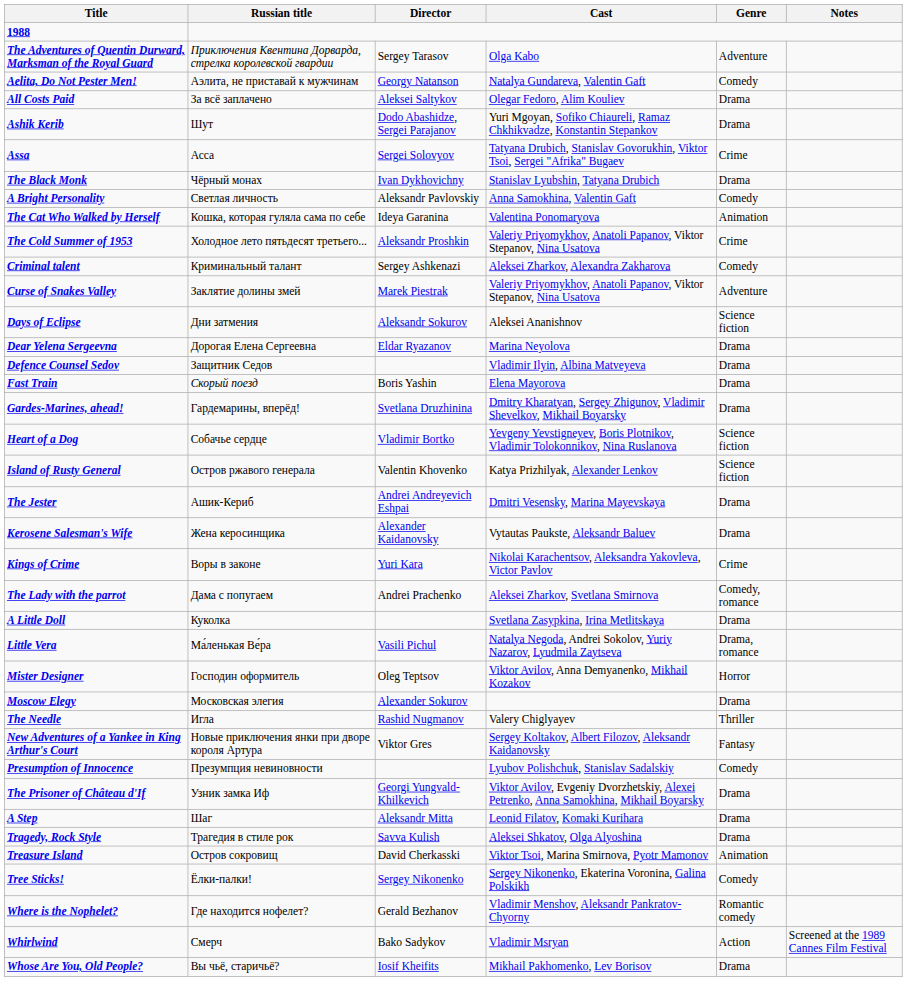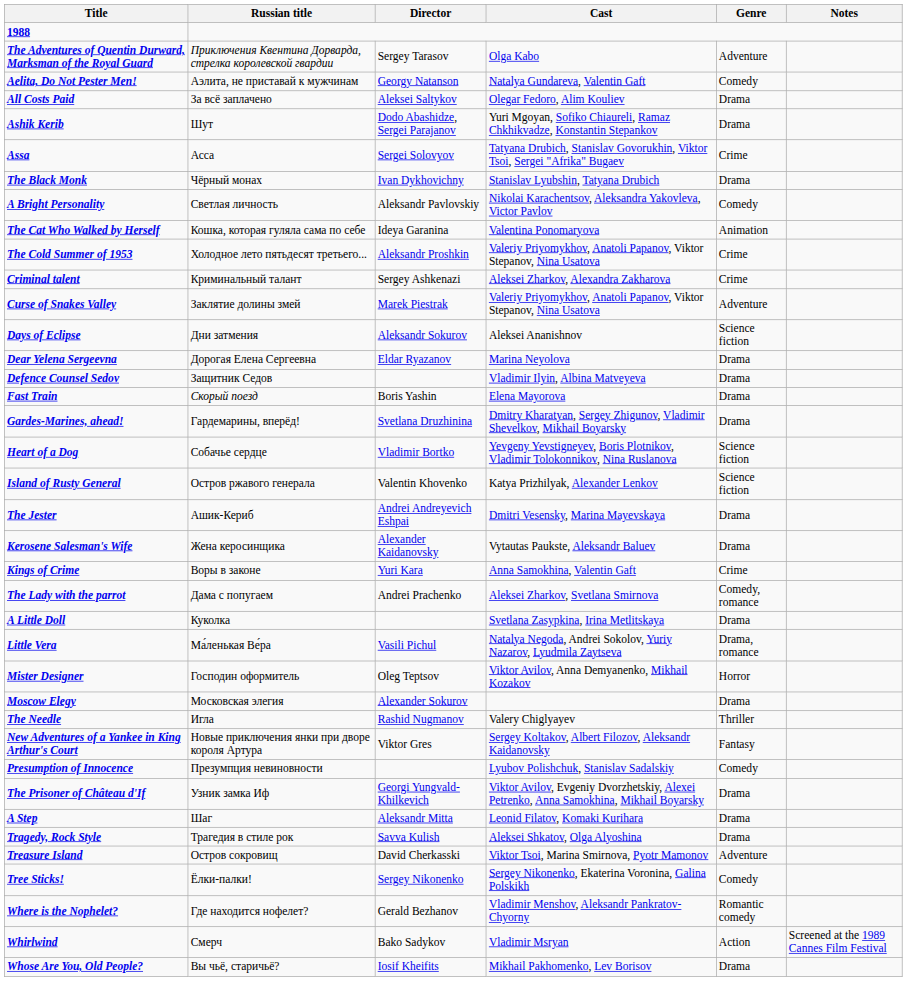A Bright Personality | Cast: Anna Samokhina, Valentin Gaft -> Nikolai Karachentsov, Aleksandra Yakovleva, Victor Pavlov
Criminal talent | Genre: Comedy -> Crime
Kings of Crime | Cast: Nikolai Karachentsov, Aleksandra Yakovleva, Victor Pavlov -> Anna Samokhina, Valentin Gaft
Treasure Island | Genre: Animation -> Adventure
